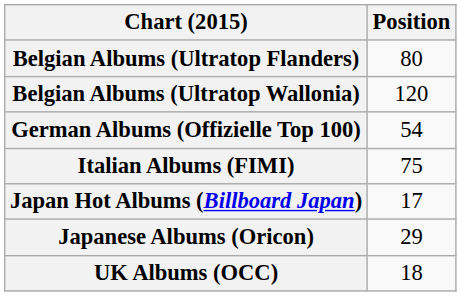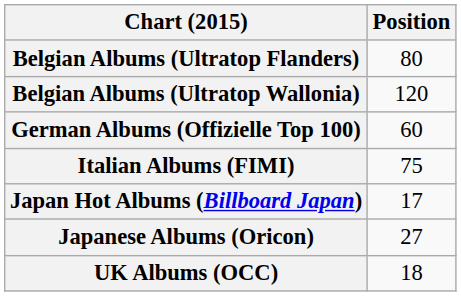German Albums (Offizielle Top 100) | Position: 54 -> 60
Japanese Albums (Oricon) | Position: 29 -> 27
